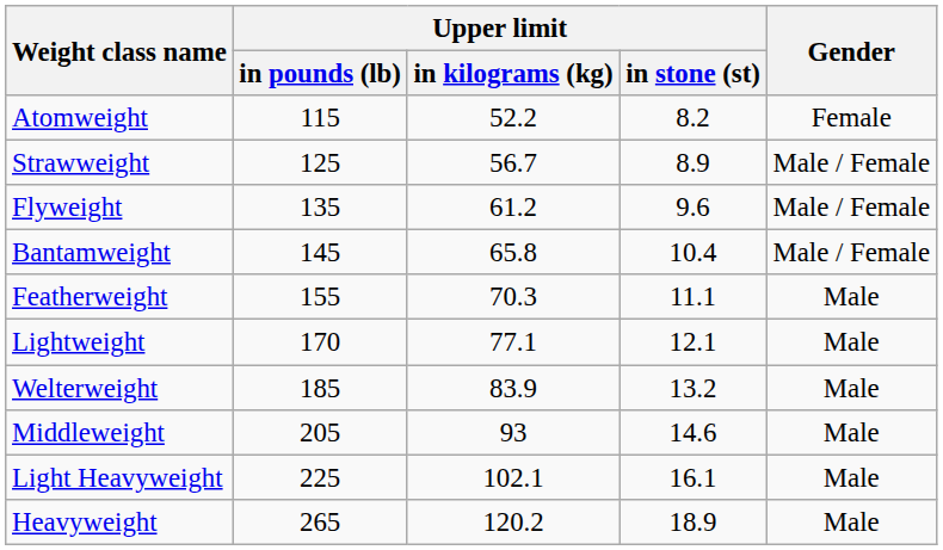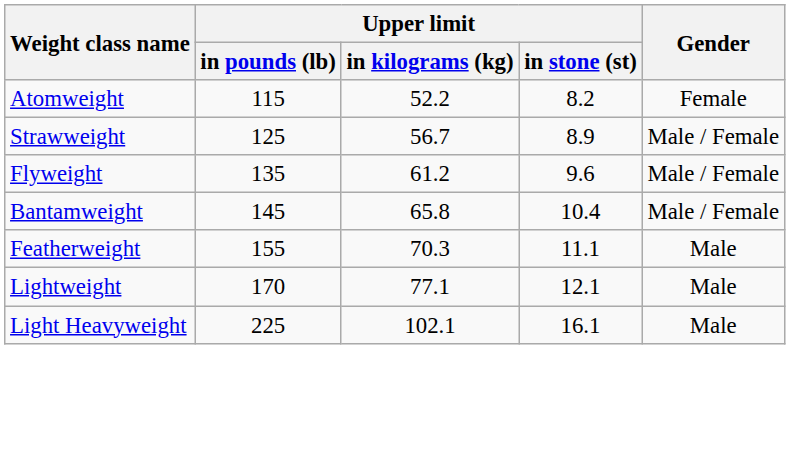- row: Welterweight | 185 | 83.9 | 13.2 | Male
- row: Middleweight | 205 | 93 | 14.6 | Male
- row: Heavyweight | 265 | 120.2 | 18.9 | Male
